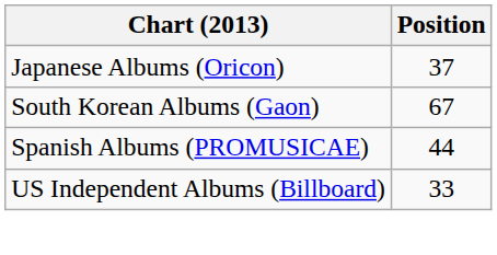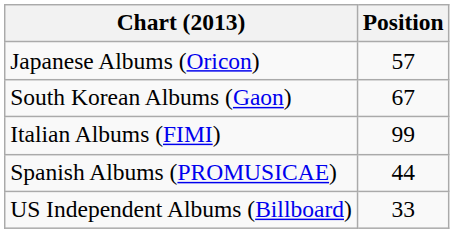Japanese Albums (Oricon) | Position: 37 -> 57
+ row: Italian Albums (FIMI) | 99
